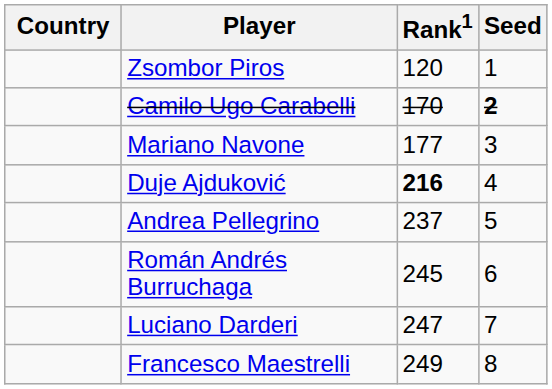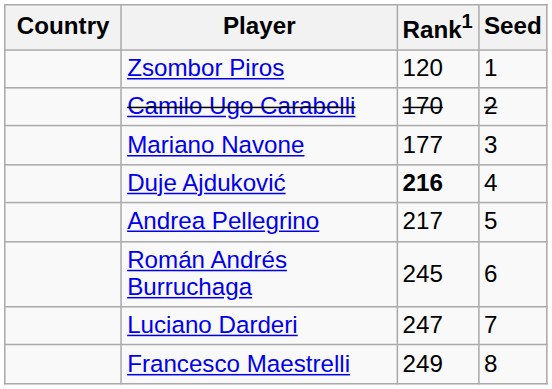Camilo Ugo Carabelli | Seed: bold -> normal
Andrea Pellegrino | Rank1: 237 -> 217
